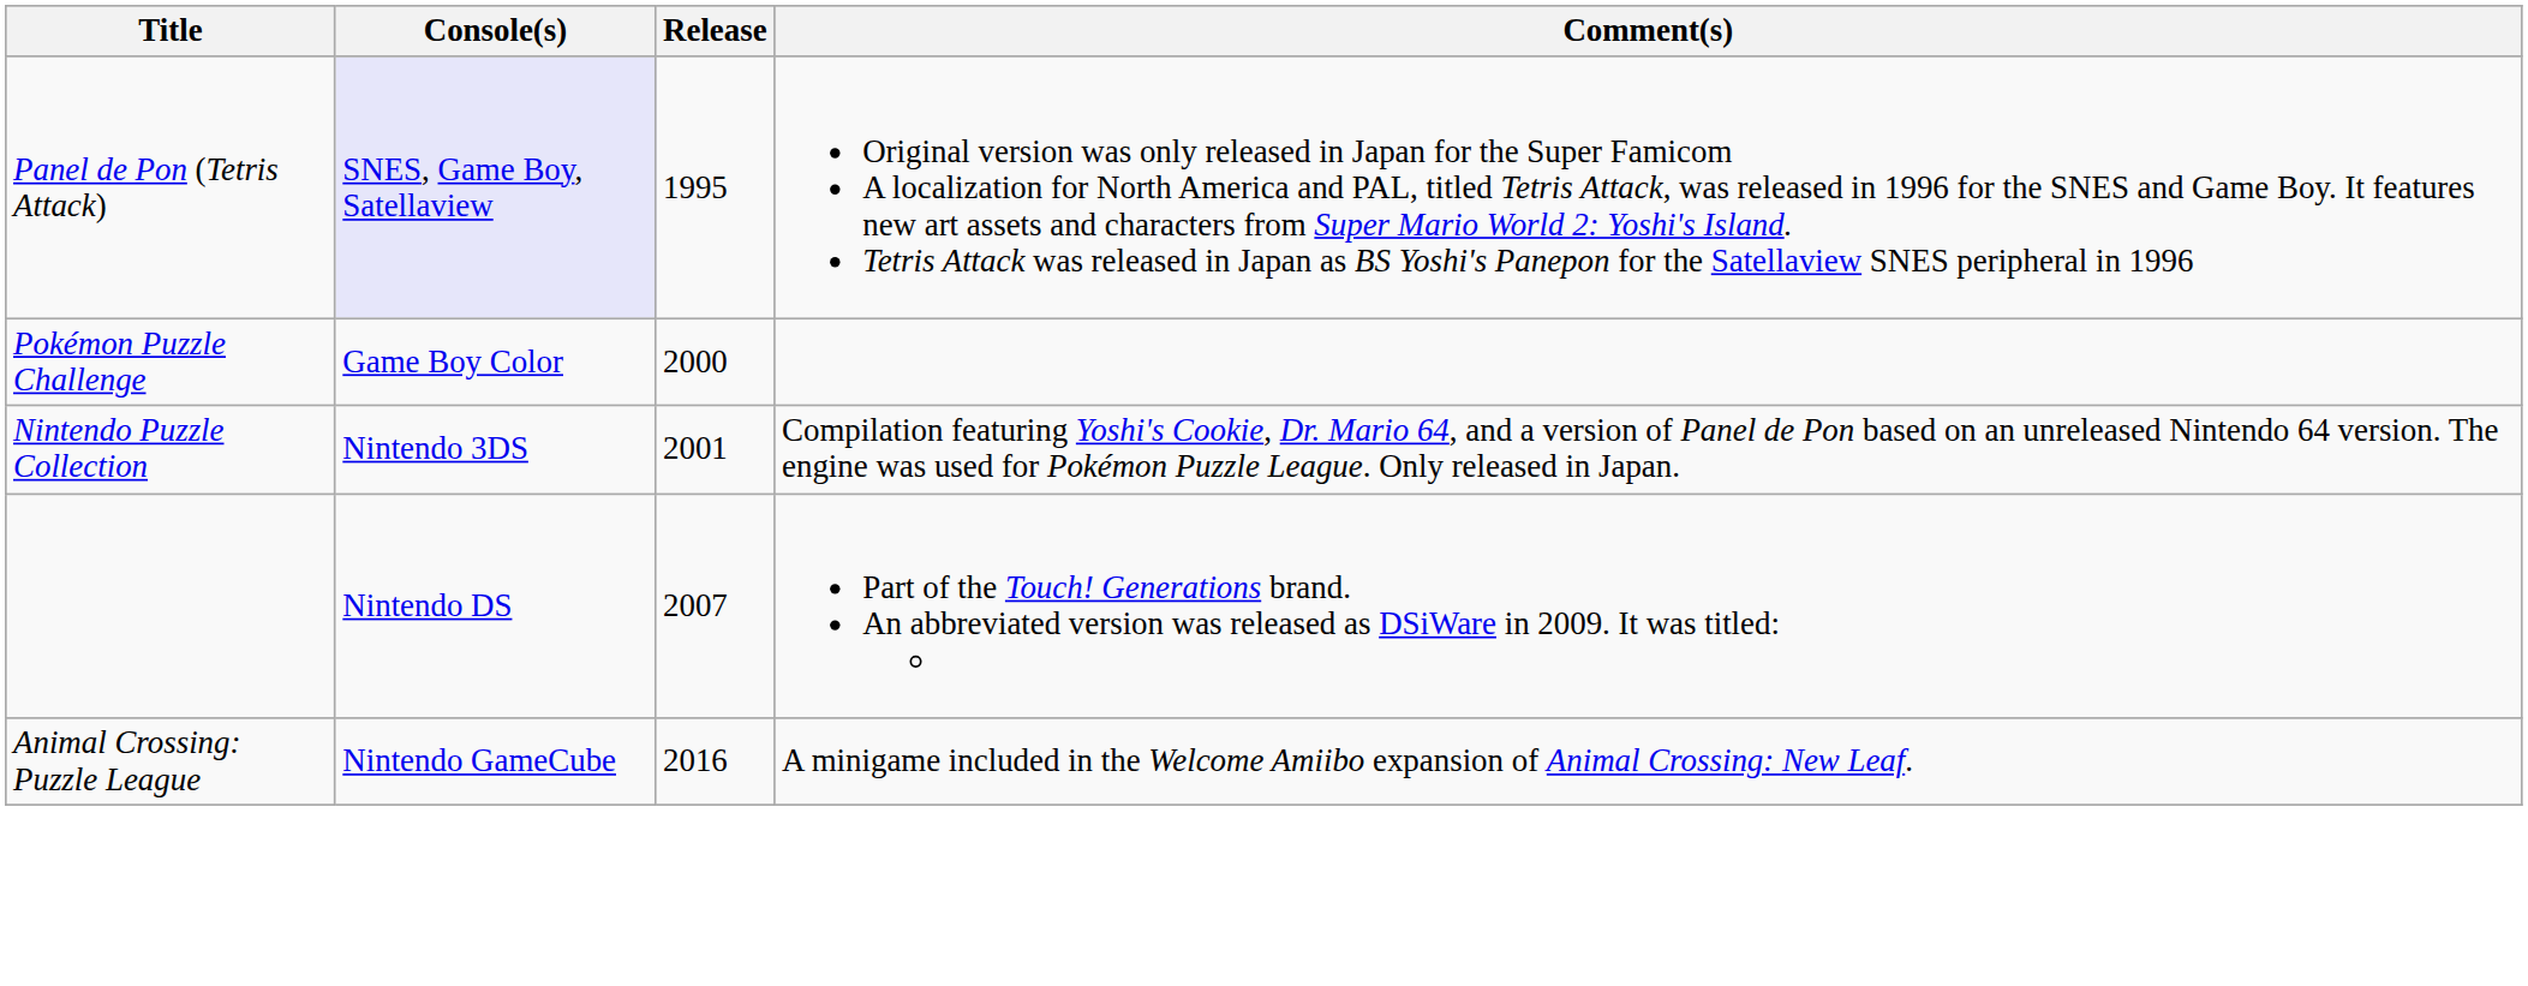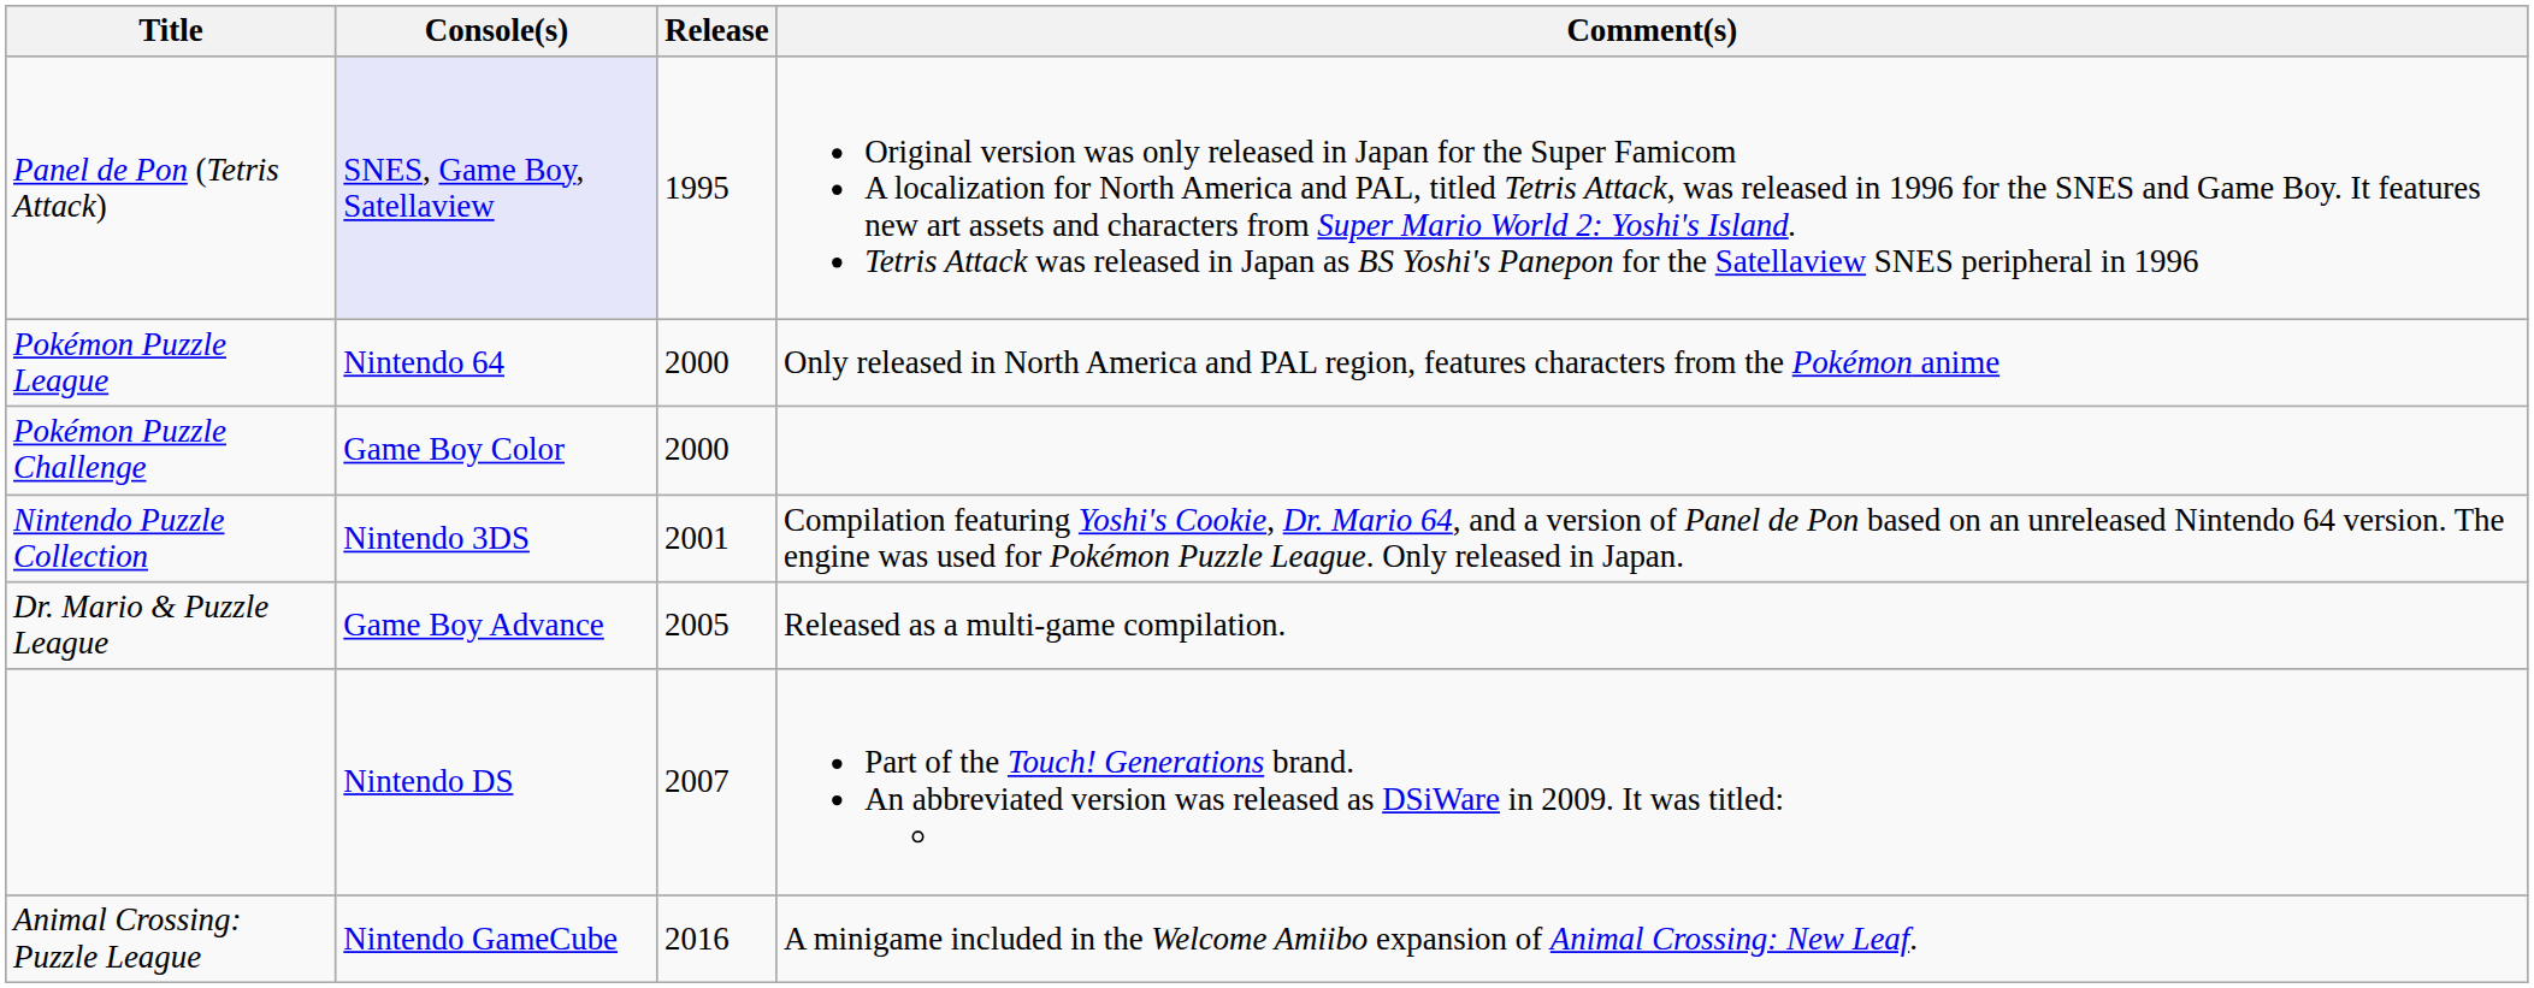+ row: Pokémon Puzzle League | Nintendo 64 | 2000 | Only released in North America and PAL region, features characters from the Pokémon anime
+ row: Dr. Mario & Puzzle League | Game Boy Advance | 2005 | Released as a multi-game compilation.
